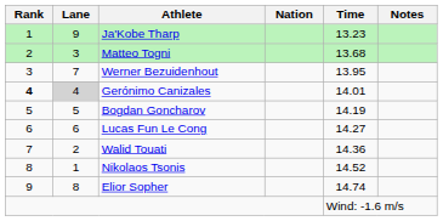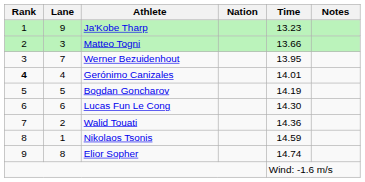Matteo Togni | Time: 13.68 -> 13.66
Gerónimo Canizales | Lane: lightgrey background -> no background
Lucas Fun Le Cong | Time: 14.27 -> 14.30
Nikolaos Tsonis | Time: 14.52 -> 14.59
